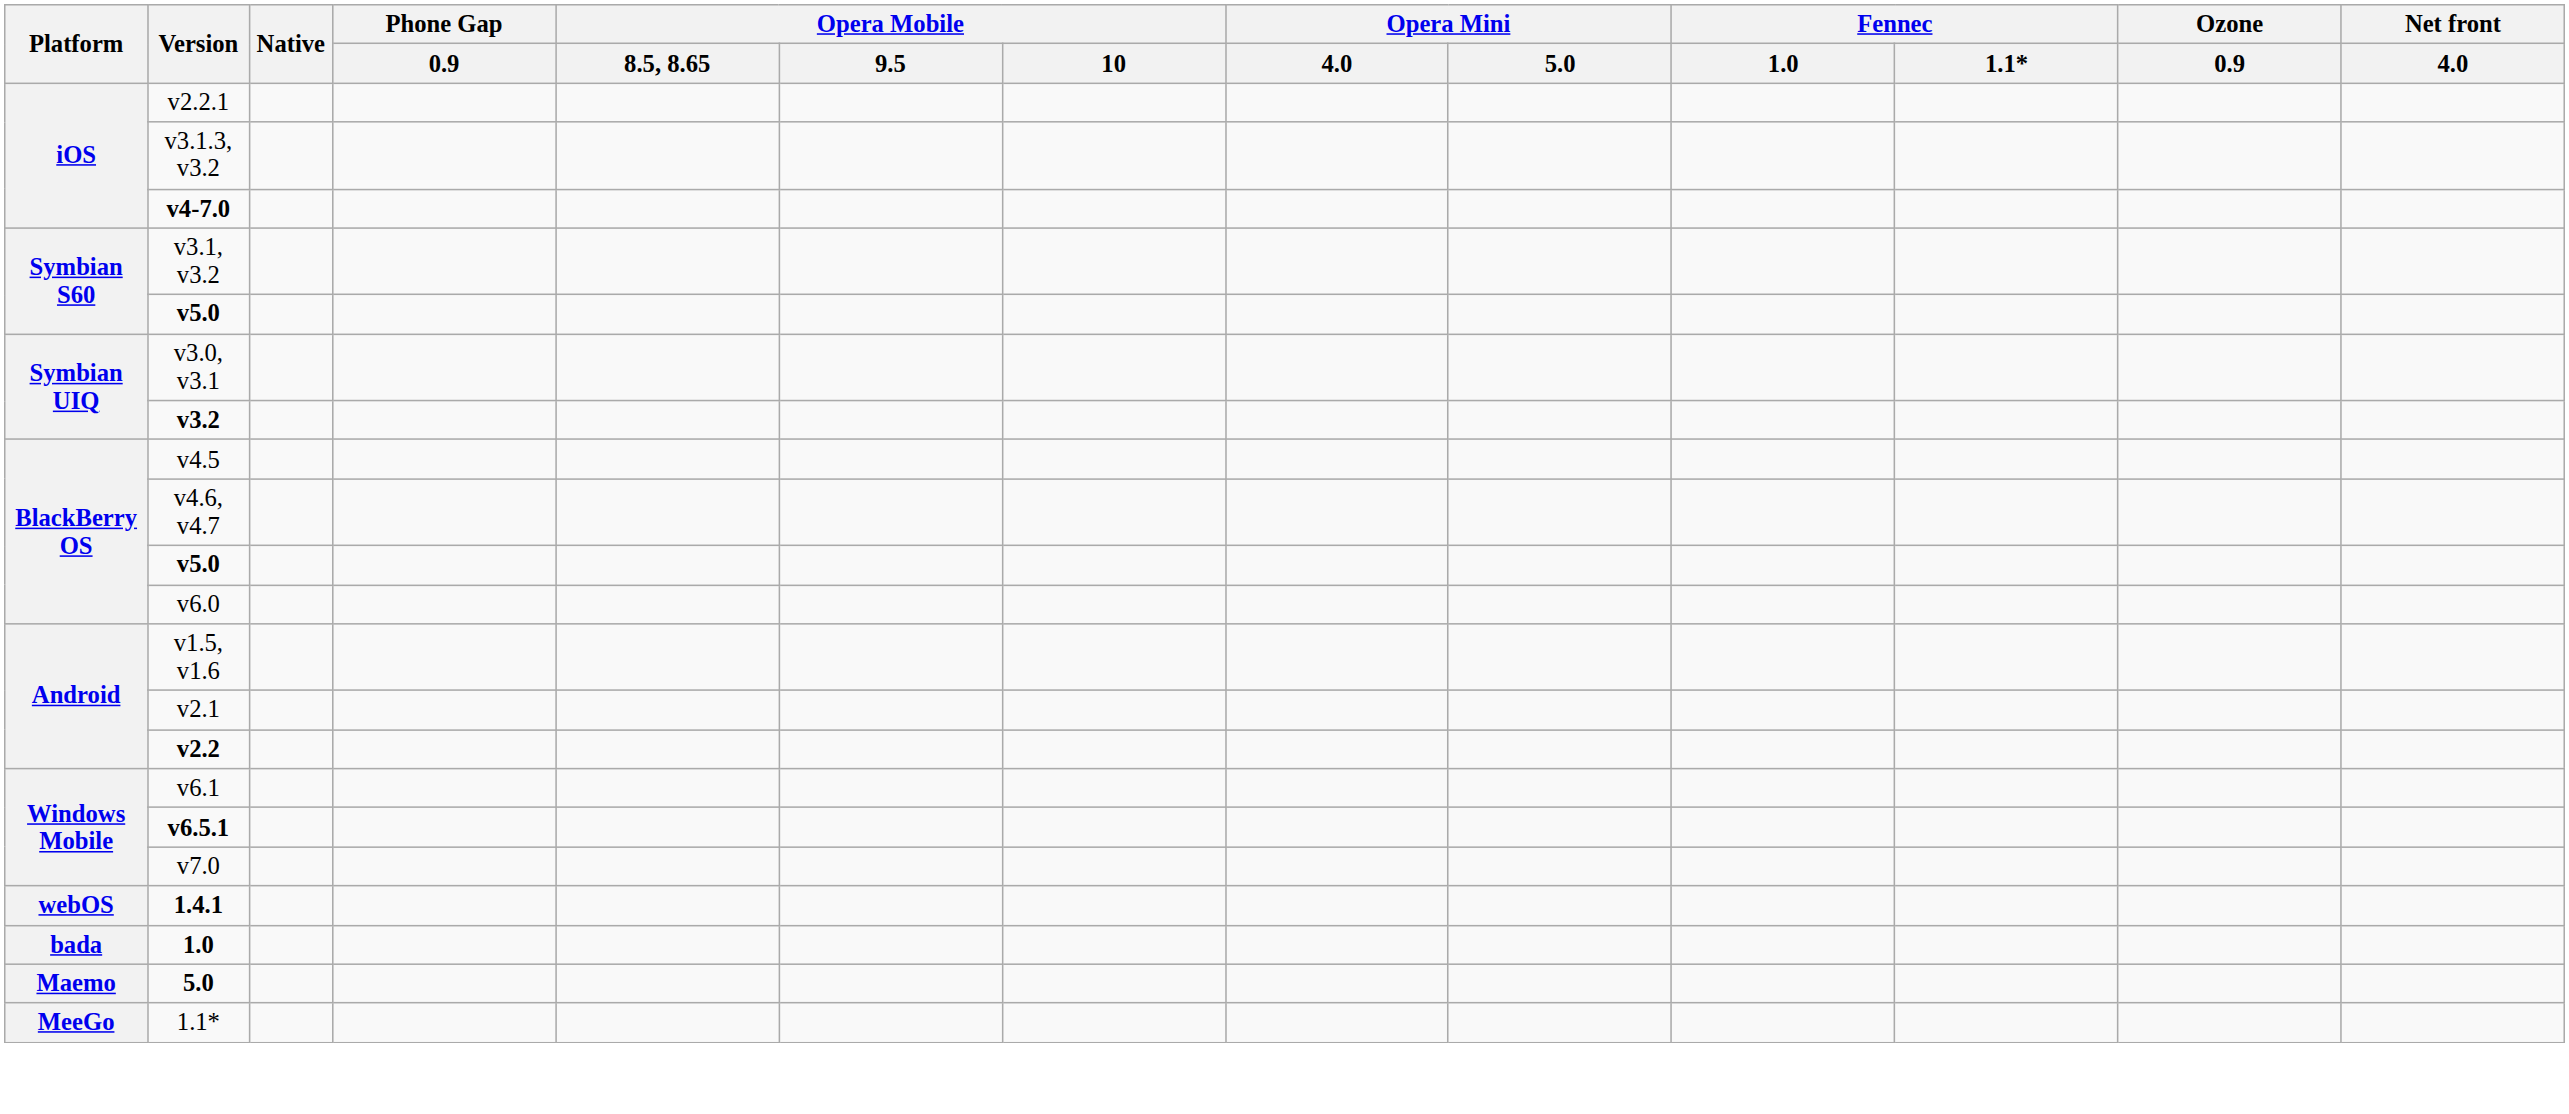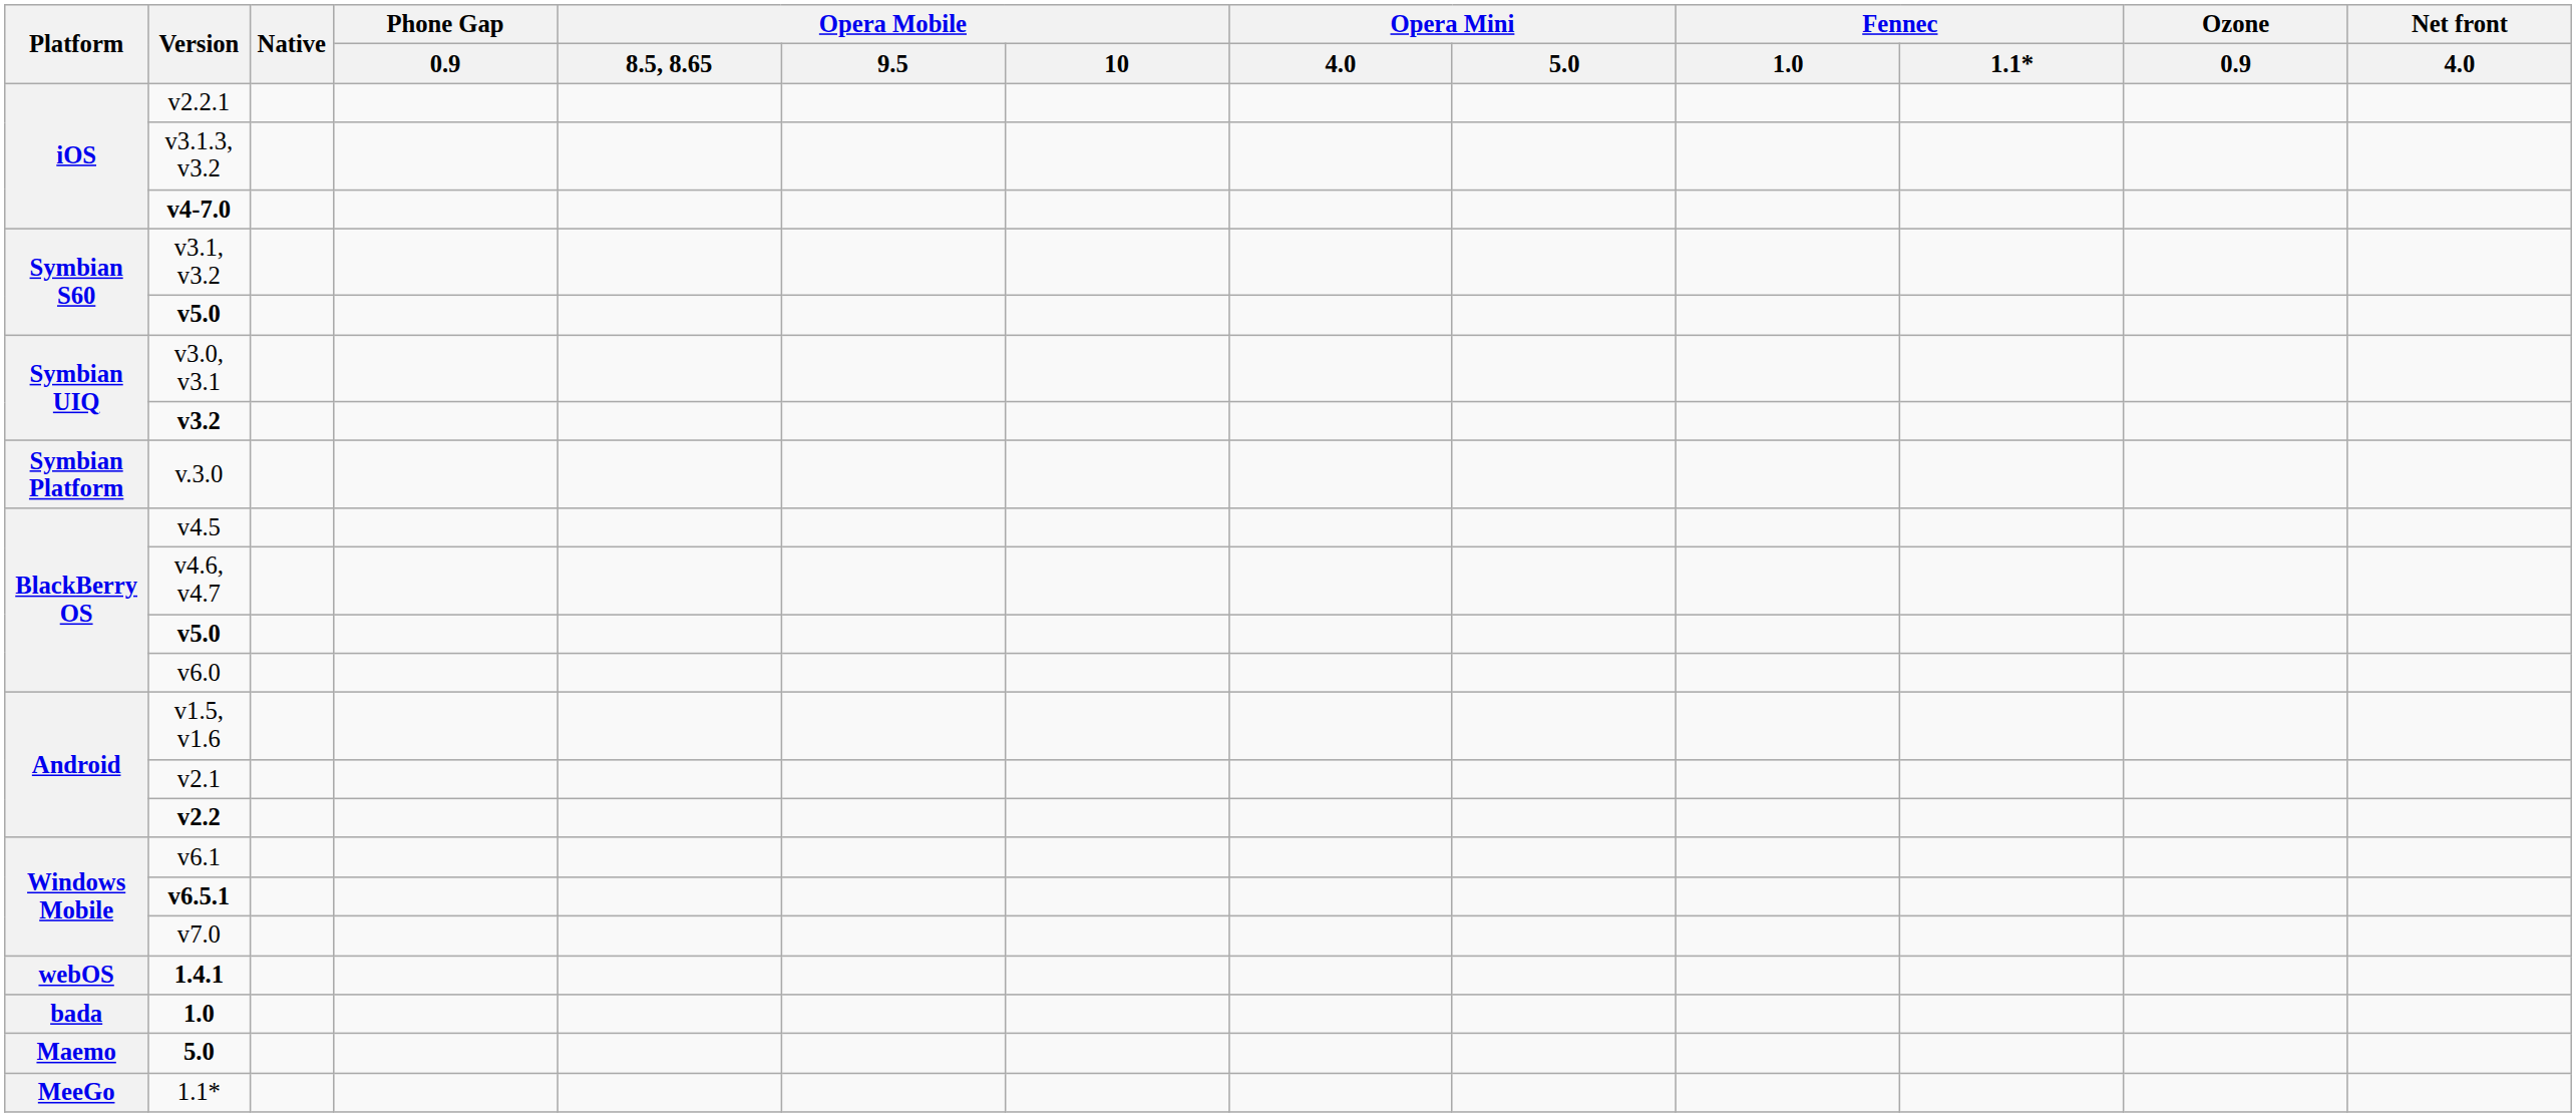+ row: Symbian Platform | v.3.0
